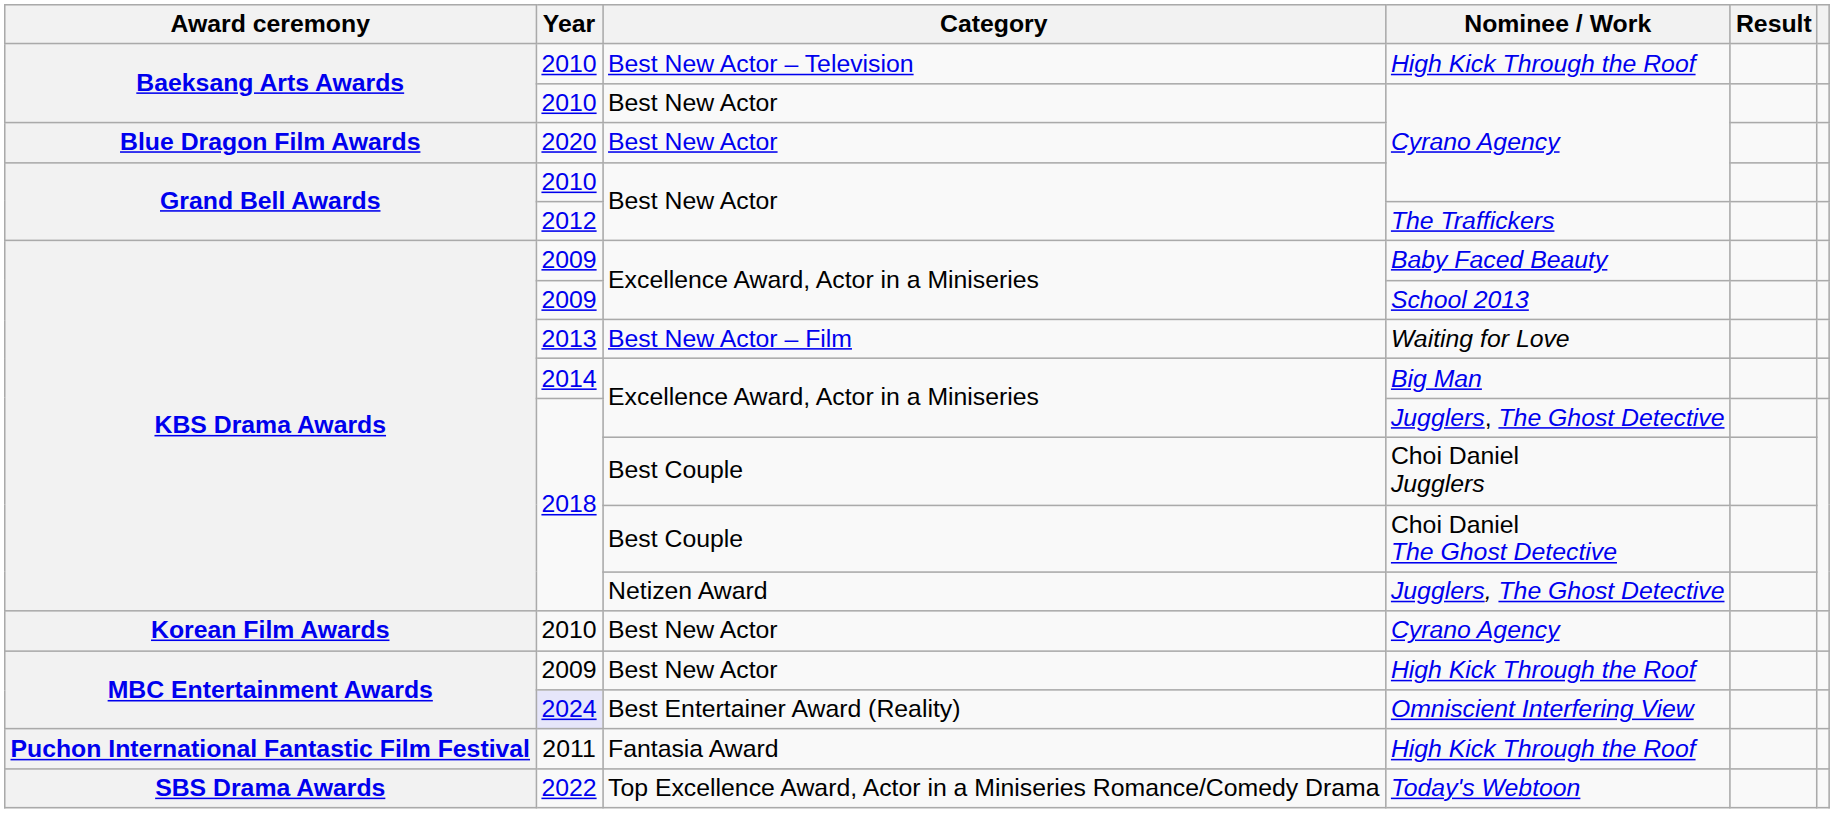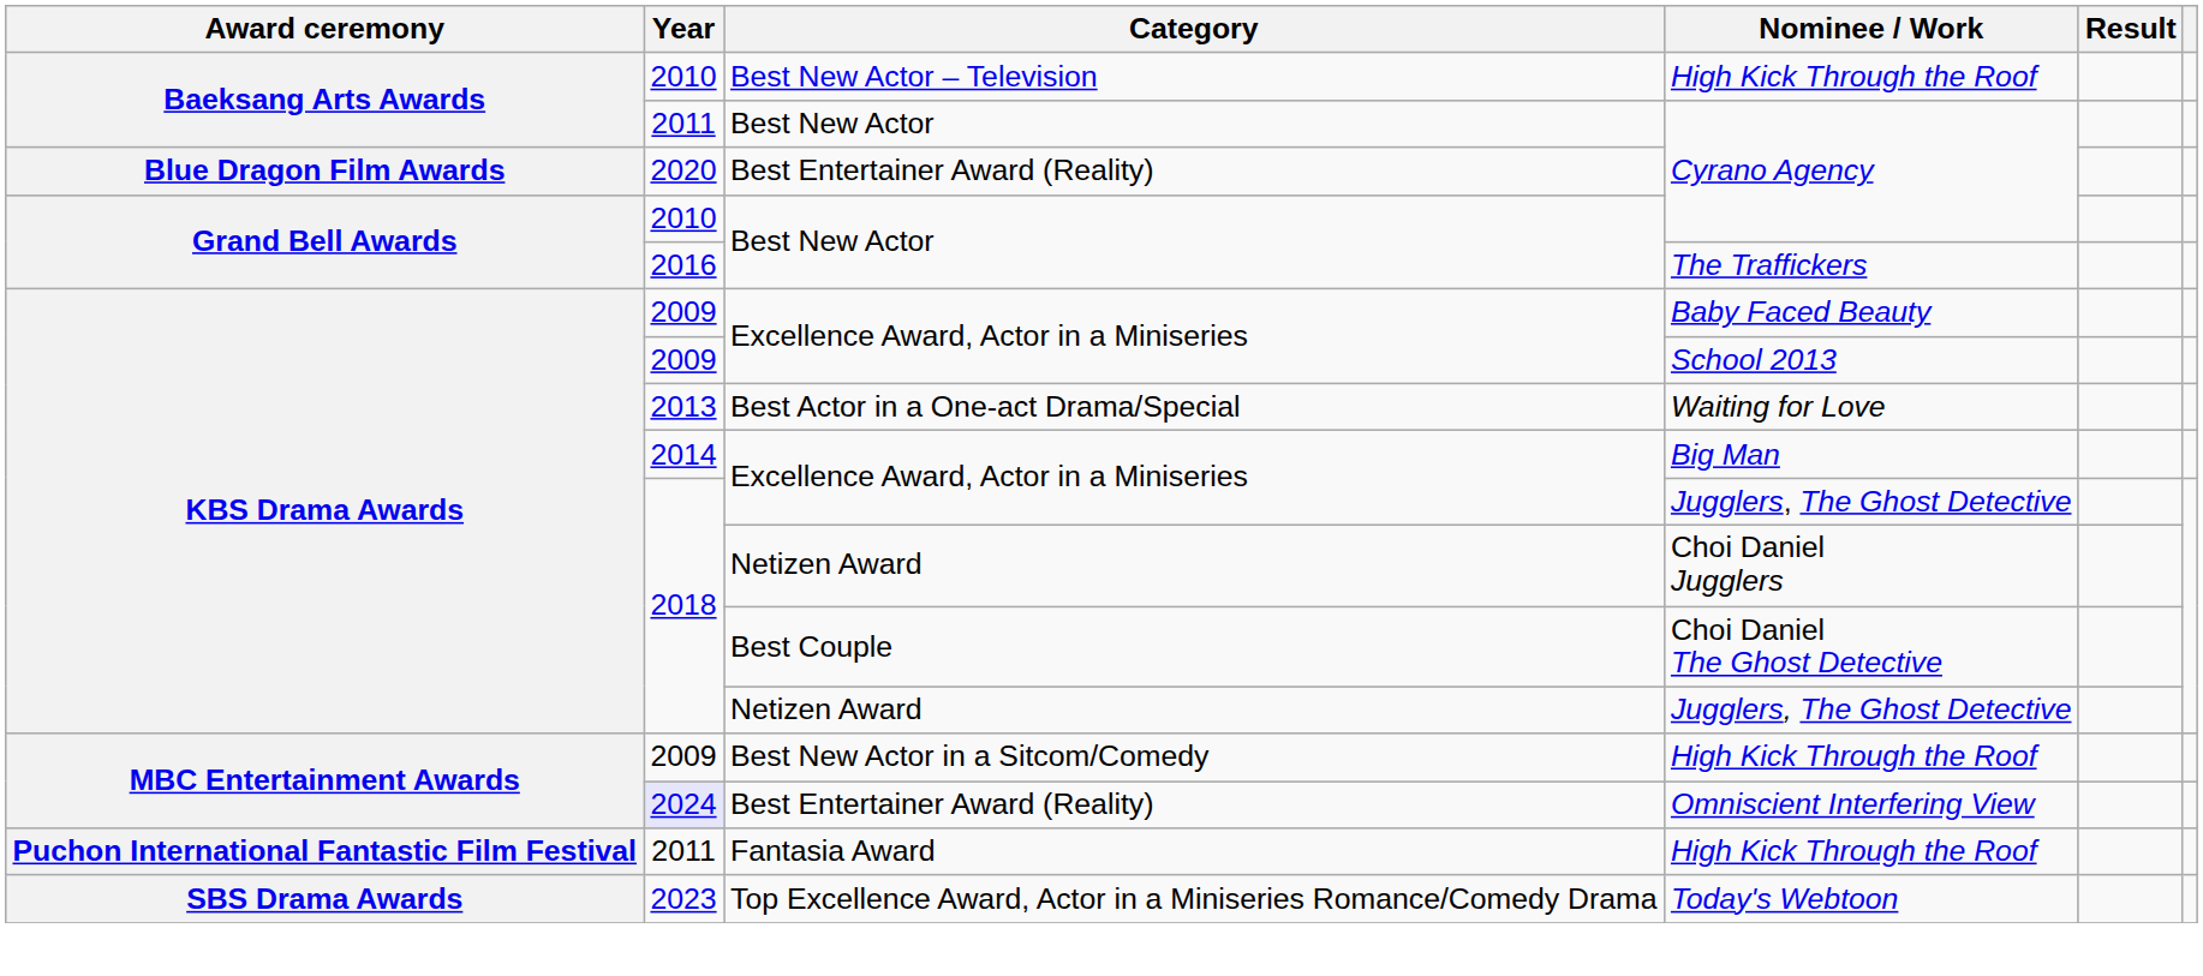Baeksang Arts Awards / Cyrano Agency | Year: 2010 -> 2011
Blue Dragon Film Awards / Cyrano Agency | Category: Best New Actor -> Best Entertainer Award (Reality)
The Traffickers | Year: 2012 -> 2016
Waiting for Love | Category: Best New Actor – Film -> Best Actor in a One-act Drama/Special
Choi Daniel Jugglers | Category: Best Couple -> Netizen Award
- row: Korean Film Awards | 2010 | Best New Actor | Cyrano Agency
MBC Entertainment Awards / High Kick Through the Roof | Category: Best New Actor -> Best New Actor in a Sitcom/Comedy
Today's Webtoon | Year: 2022 -> 2023
